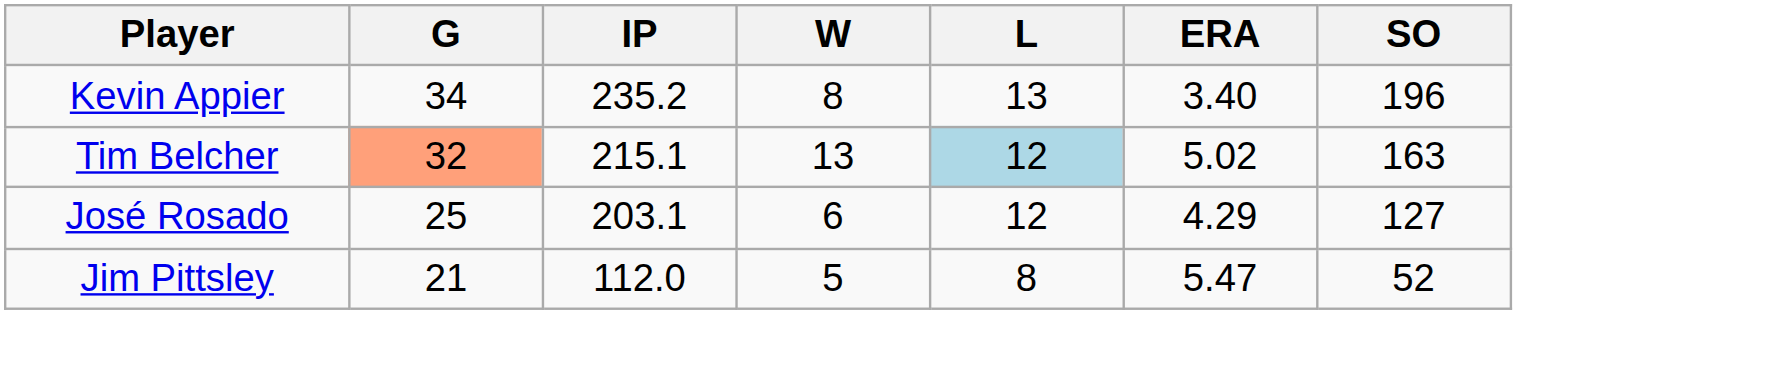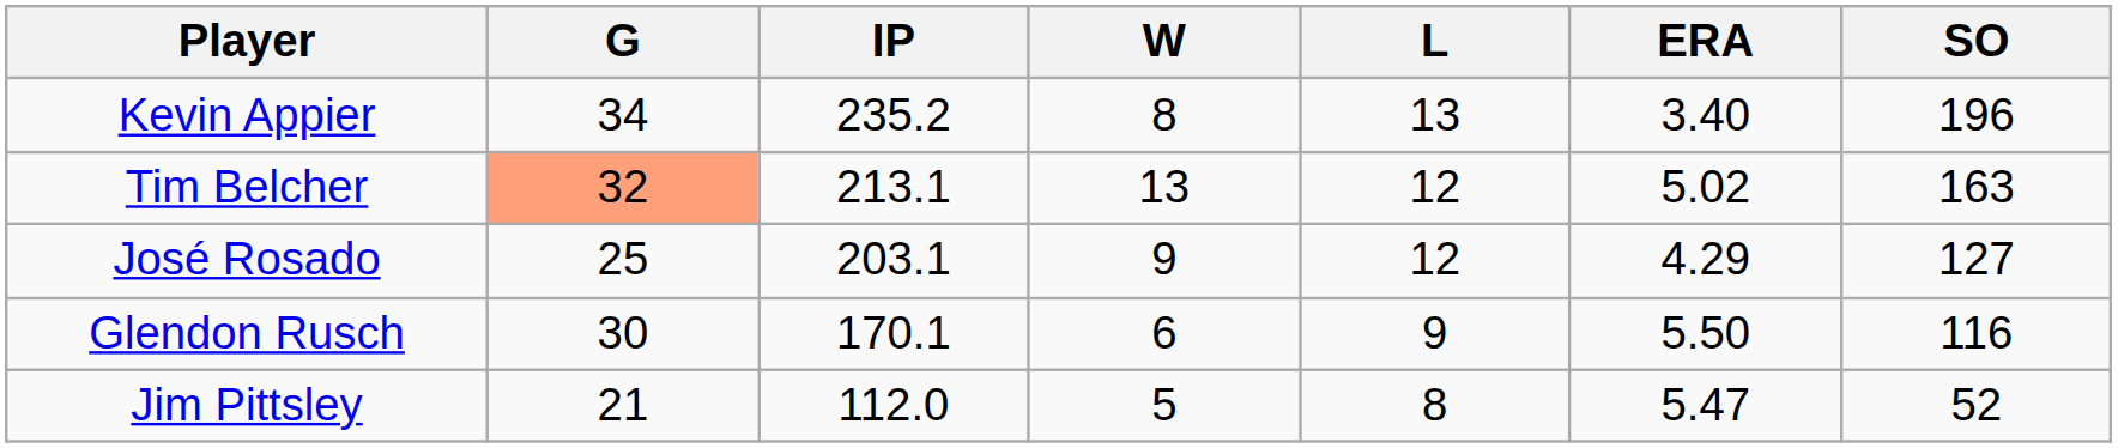Tim Belcher | IP: 215.1 -> 213.1
Tim Belcher | L: lightblue background -> no background
José Rosado | W: 6 -> 9
+ row: Glendon Rusch | 30 | 170.1 | 6 | 9 | 5.50 | 116
